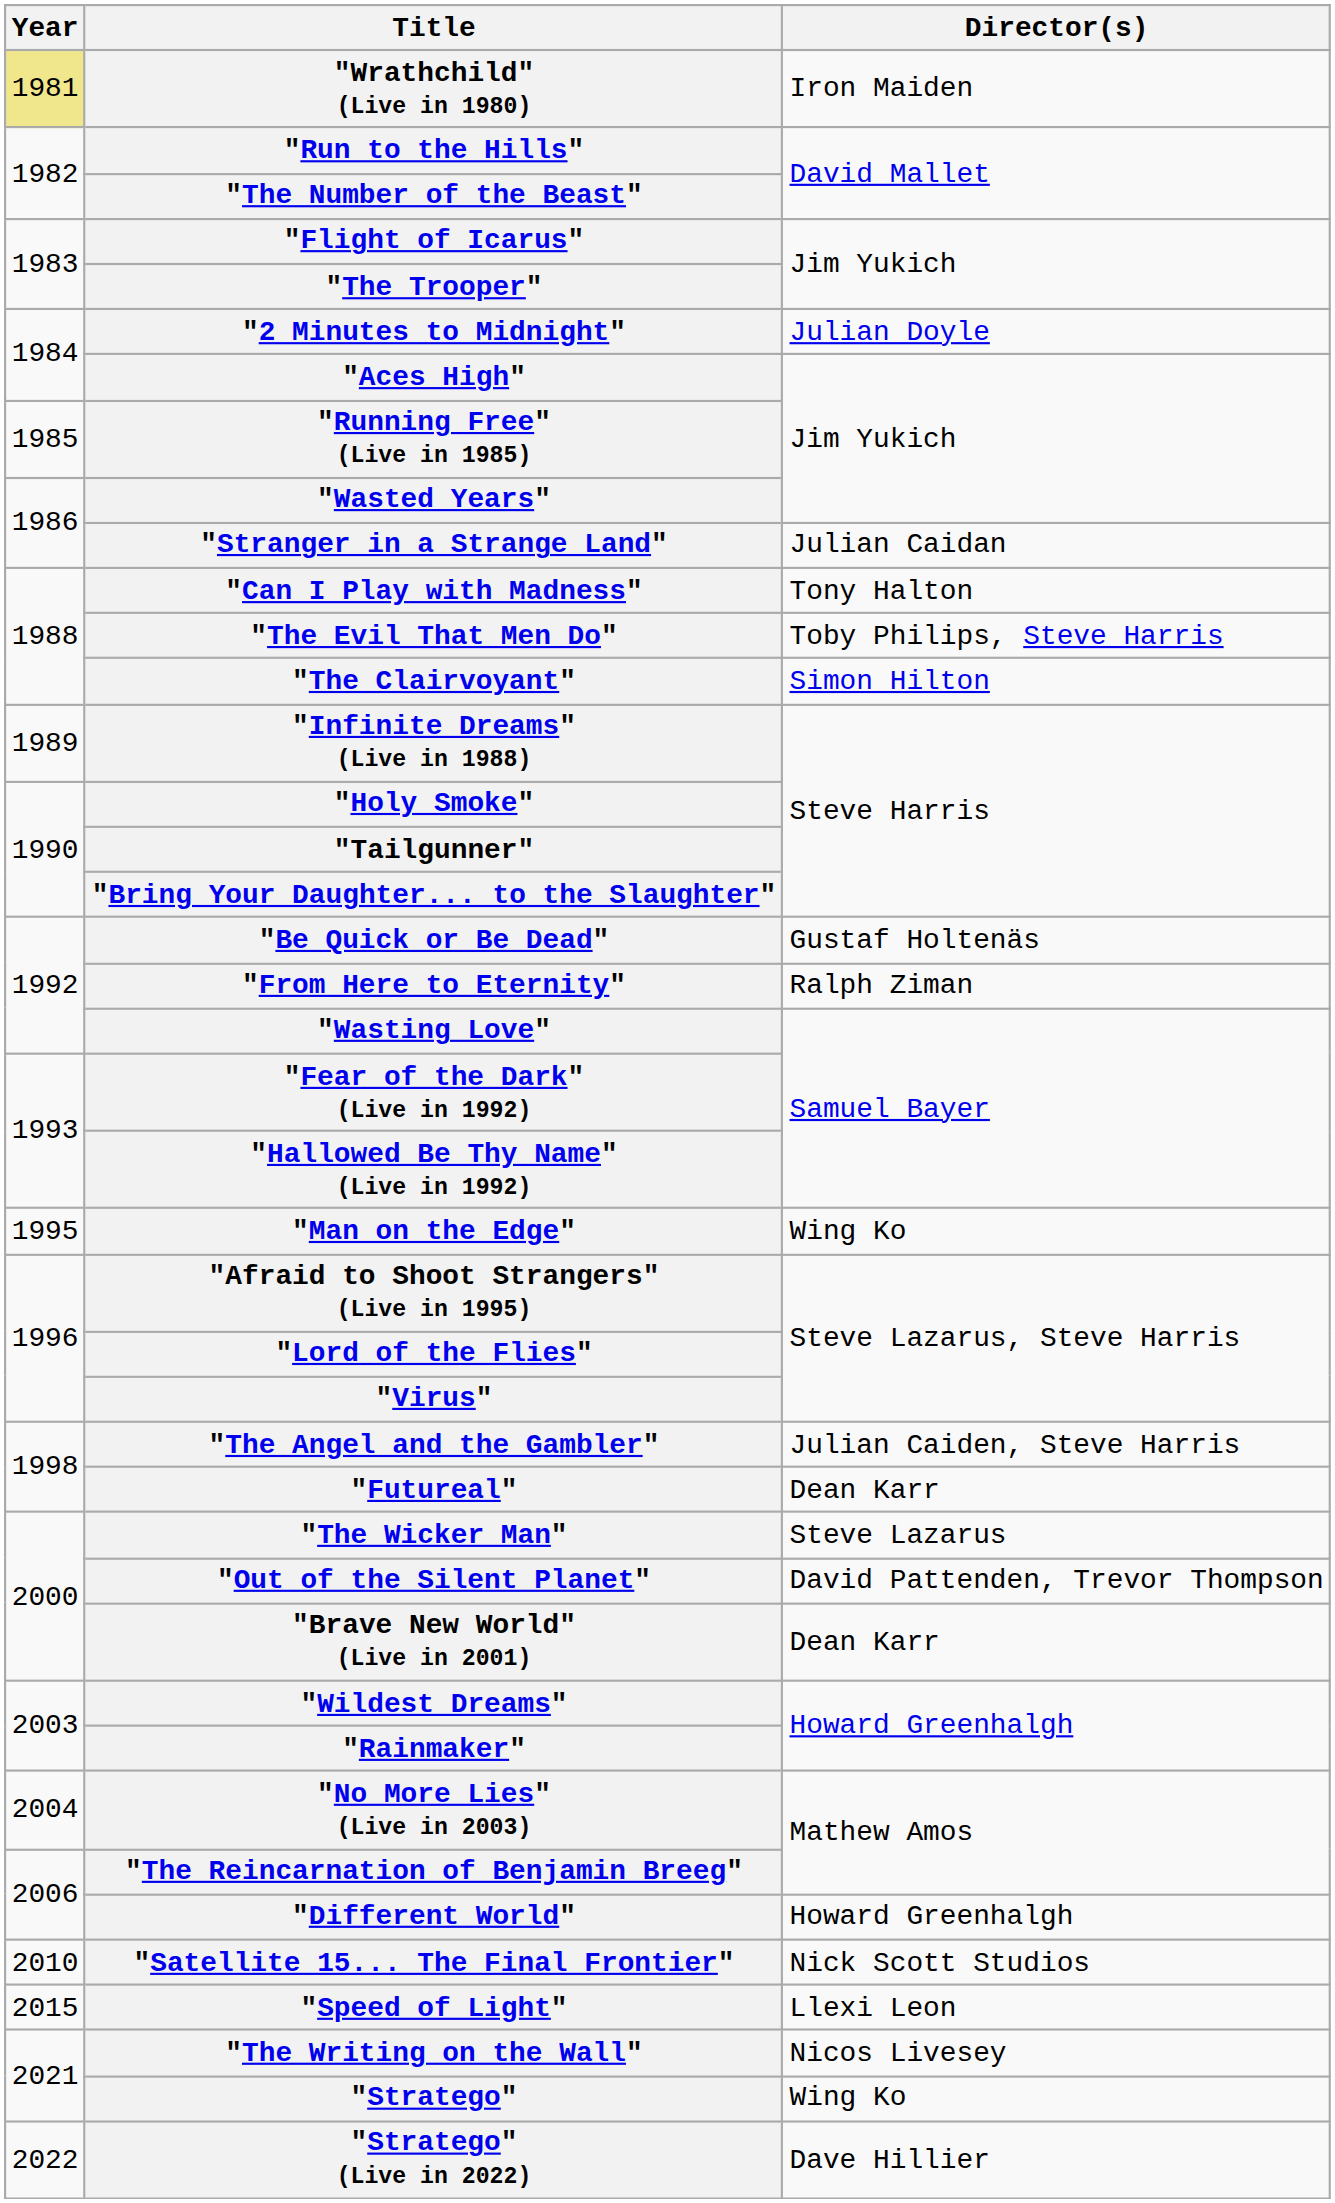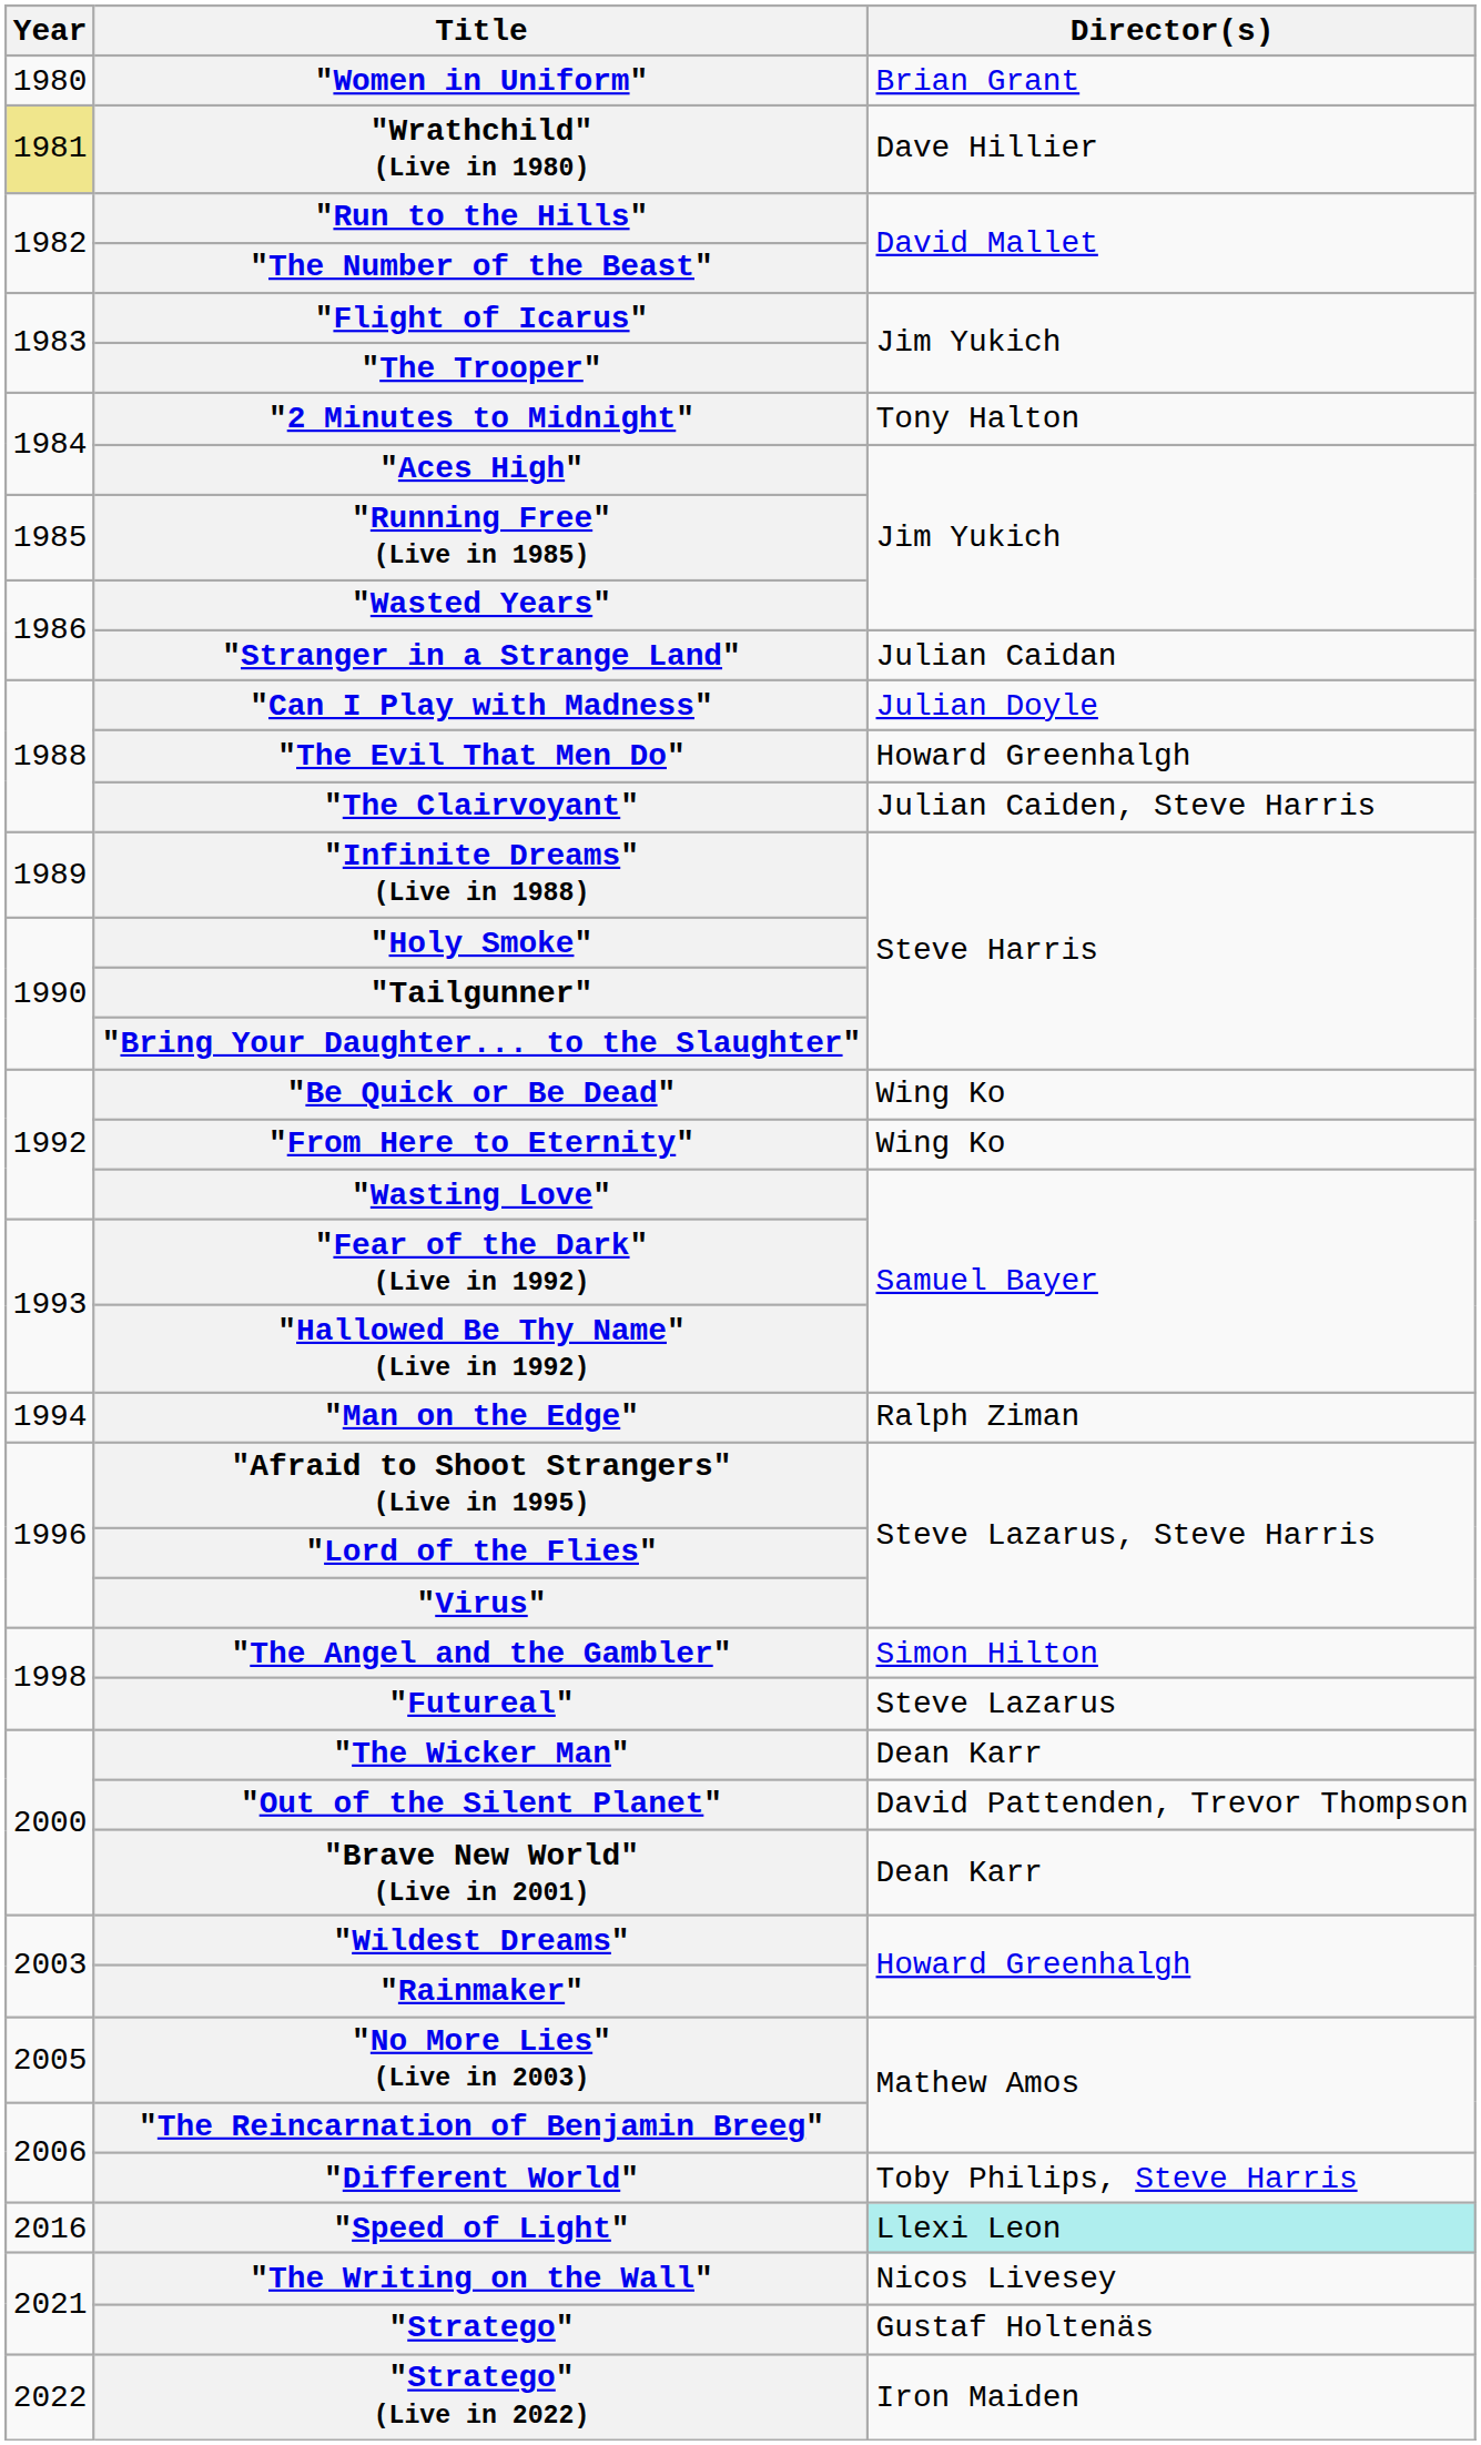+ row: 1980 | "Women in Uniform" | Brian Grant
"Wrathchild" (Live in 1980) | Director(s): Iron Maiden -> Dave Hillier
"2 Minutes to Midnight" | Director(s): Julian Doyle -> Tony Halton
"Can I Play with Madness" | Director(s): Tony Halton -> Julian Doyle
"The Evil That Men Do" | Director(s): Toby Philips, Steve Harris -> Howard Greenhalgh
"The Clairvoyant" | Director(s): Simon Hilton -> Julian Caiden, Steve Harris
"Be Quick or Be Dead" | Director(s): Gustaf Holtenäs -> Wing Ko
"From Here to Eternity" | Director(s): Ralph Ziman -> Wing Ko
"Man on the Edge" | Year: 1995 -> 1994
"Man on the Edge" | Director(s): Wing Ko -> Ralph Ziman
"The Angel and the Gambler" | Director(s): Julian Caiden, Steve Harris -> Simon Hilton
"Futureal" | Director(s): Dean Karr -> Steve Lazarus
"The Wicker Man" | Director(s): Steve Lazarus -> Dean Karr
"No More Lies" (Live in 2003) | Year: 2004 -> 2005
"Different World" | Director(s): Howard Greenhalgh -> Toby Philips, Steve Harris
- row: 2010 | "Satellite 15... The Final Frontier" | Nick Scott Studios
"Speed of Light" | Year: 2015 -> 2016
"Speed of Light" | Director(s): no background -> paleturquoise background
"Stratego" | Director(s): Wing Ko -> Gustaf Holtenäs
"Stratego" (Live in 2022) | Director(s): Dave Hillier -> Iron Maiden
